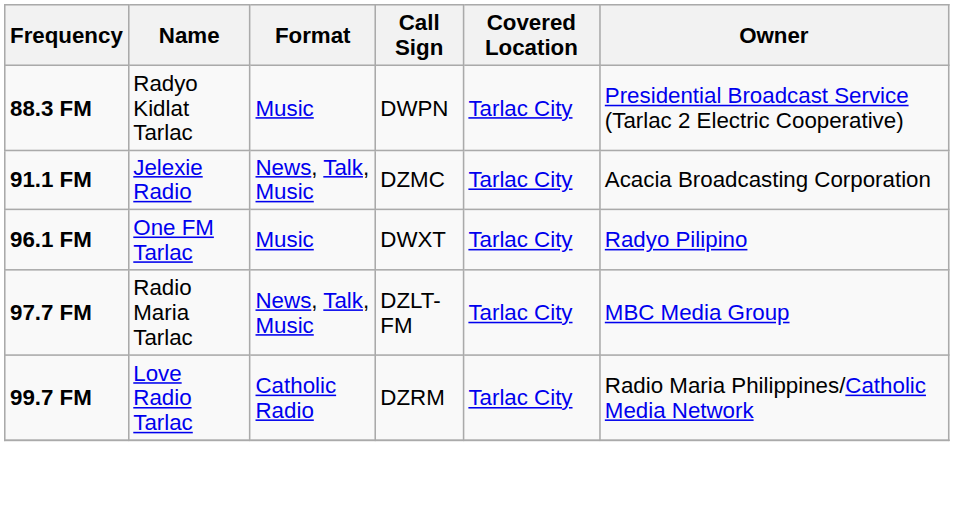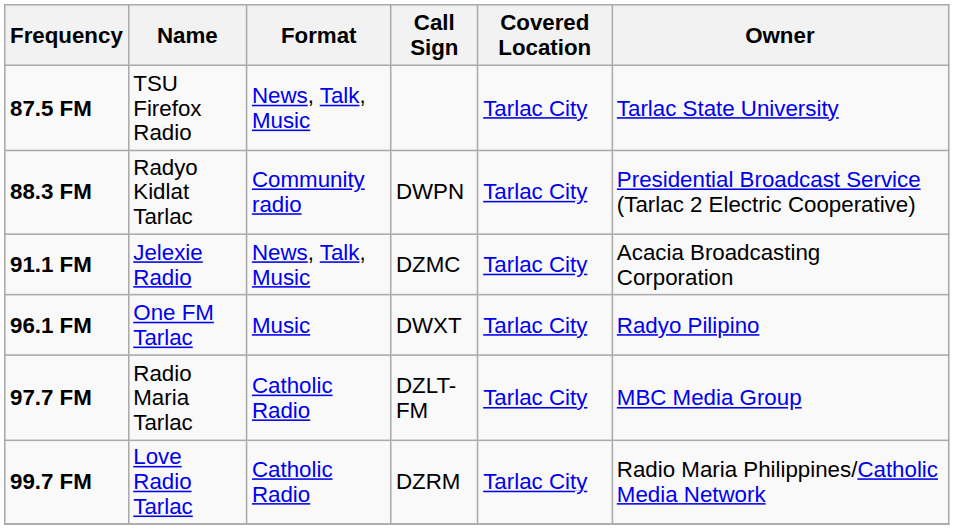+ row: 87.5 FM | TSU Firefox Radio | News, Talk, Music | Tarlac City | Tarlac State University
88.3 FM | Format: Music -> Community radio
97.7 FM | Format: News, Talk, Music -> Catholic Radio
